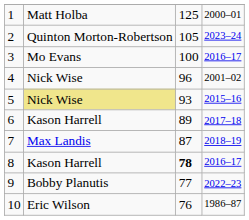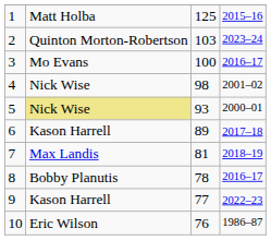1 | column 4: 2000–01 -> 2015–16
2 | column 3: 105 -> 103
4 | column 3: 96 -> 98
5 | column 4: 2015–16 -> 2000–01
7 | column 3: 87 -> 81
8 | column 2: Kason Harrell -> Bobby Planutis
8 | column 3: bold -> normal
9 | column 2: Bobby Planutis -> Kason Harrell
